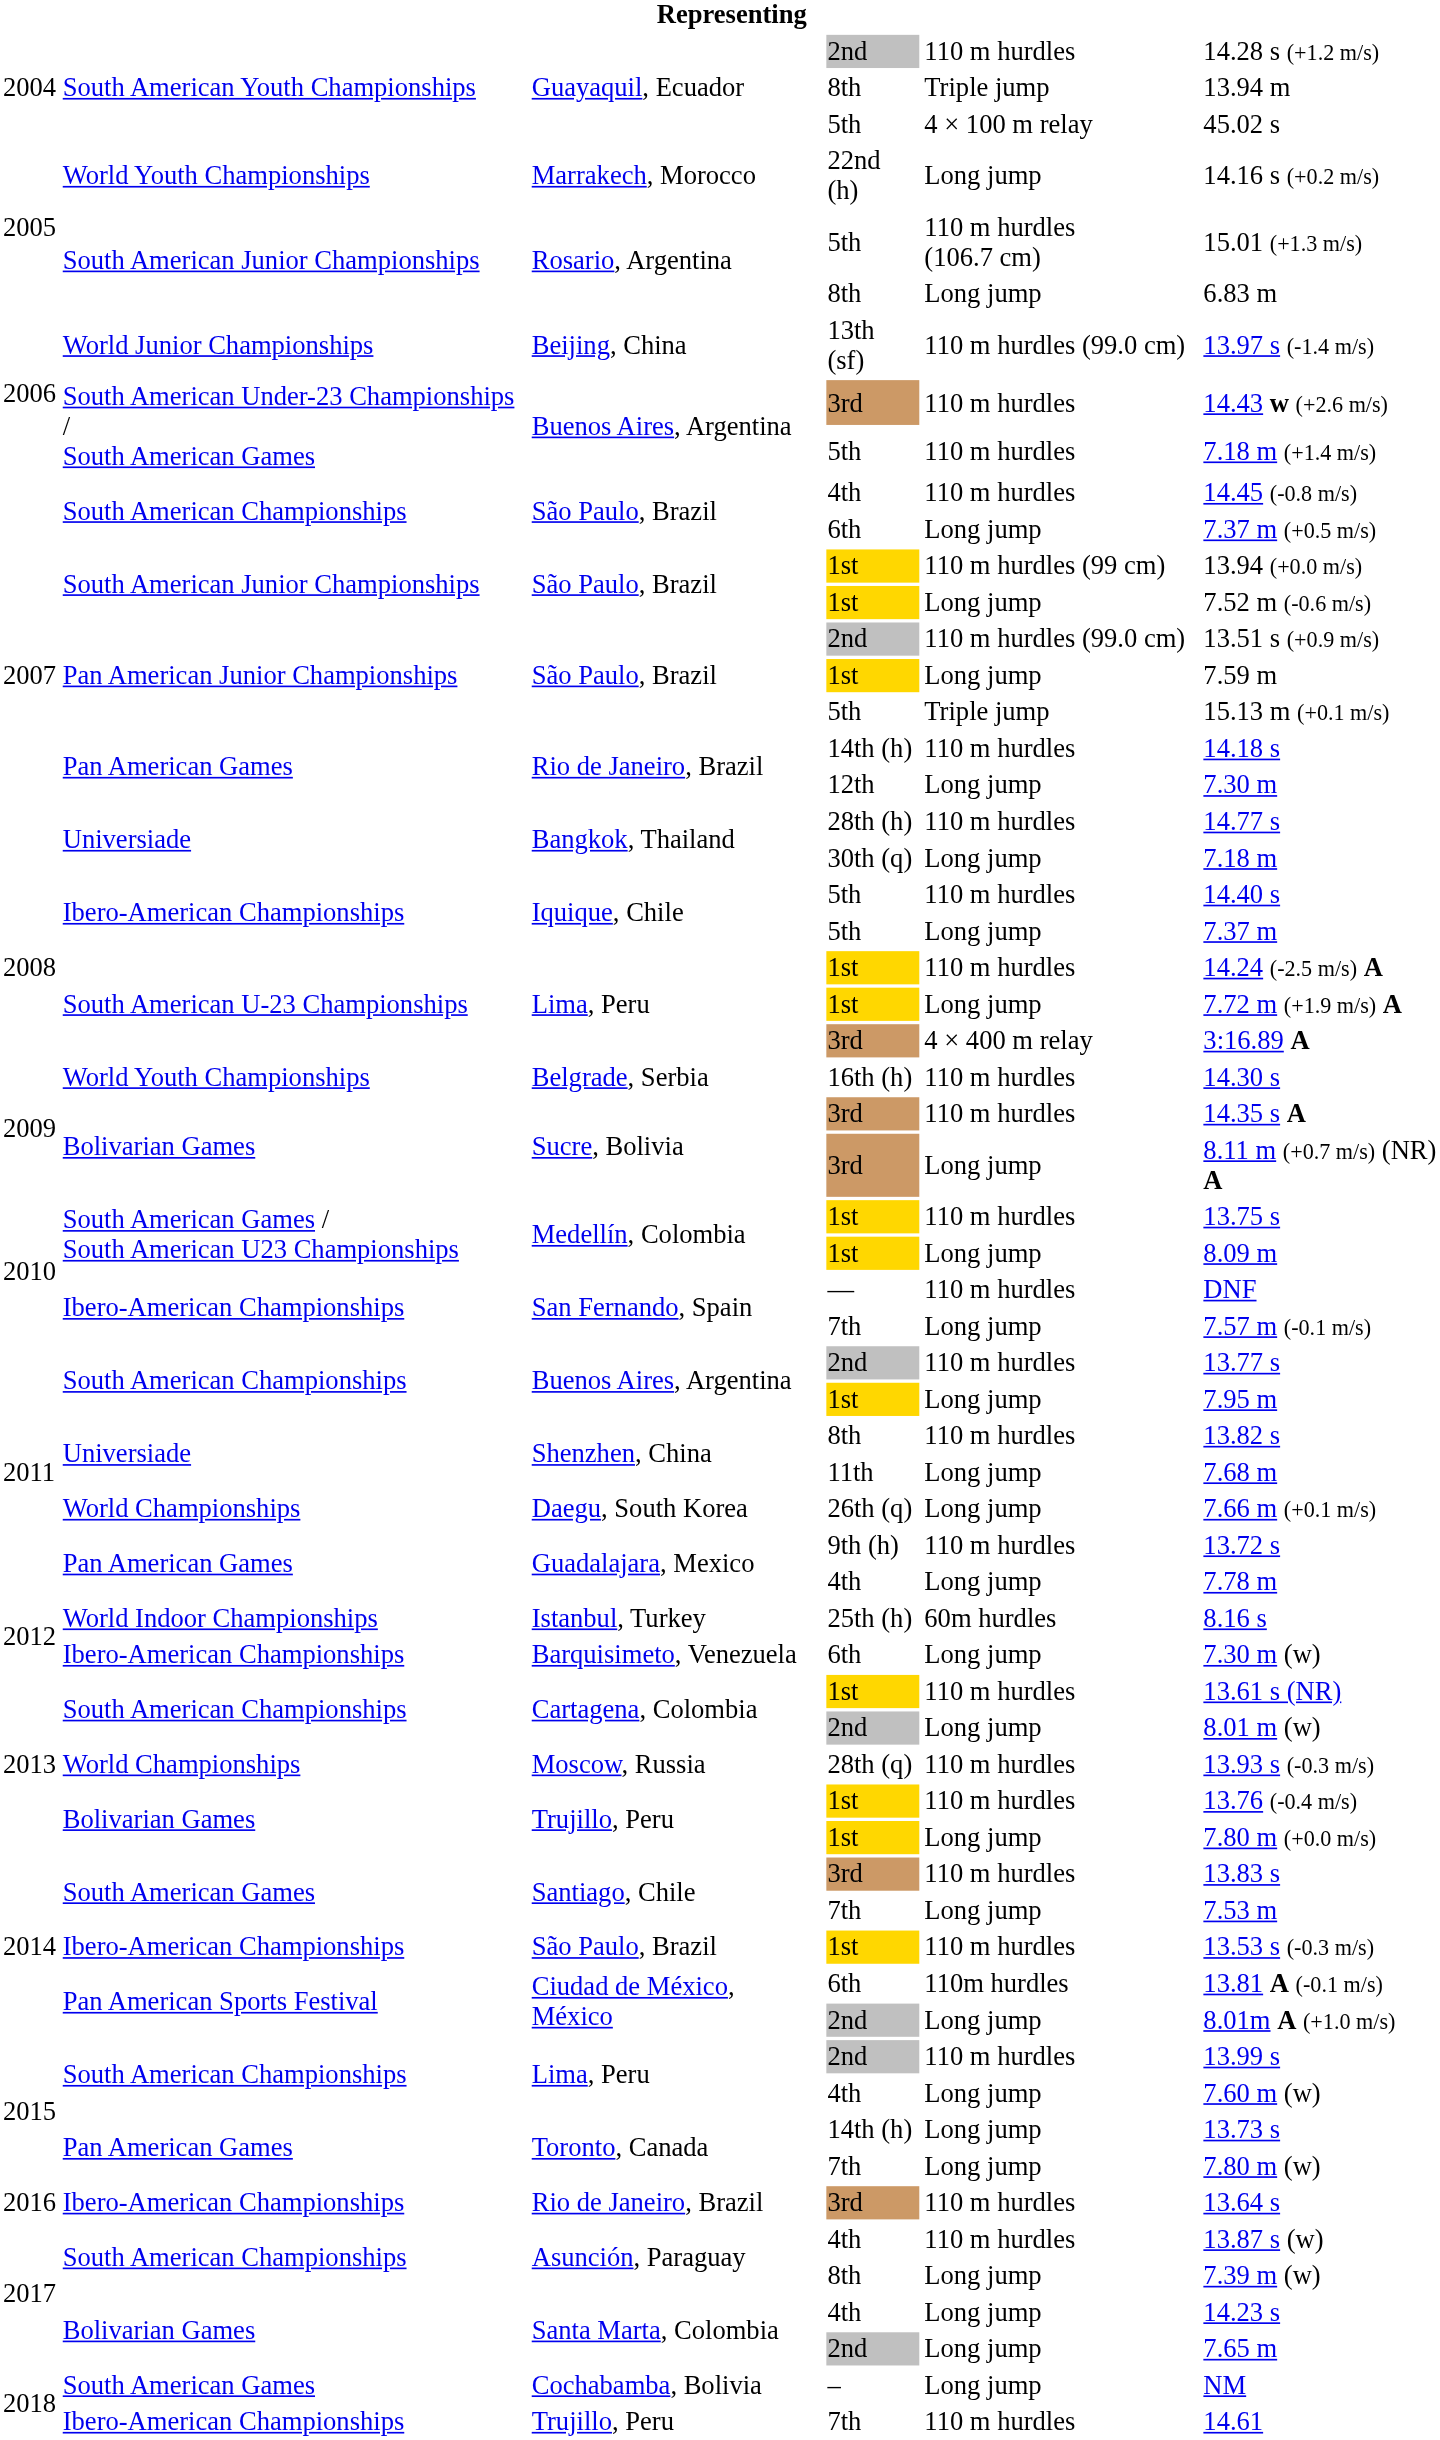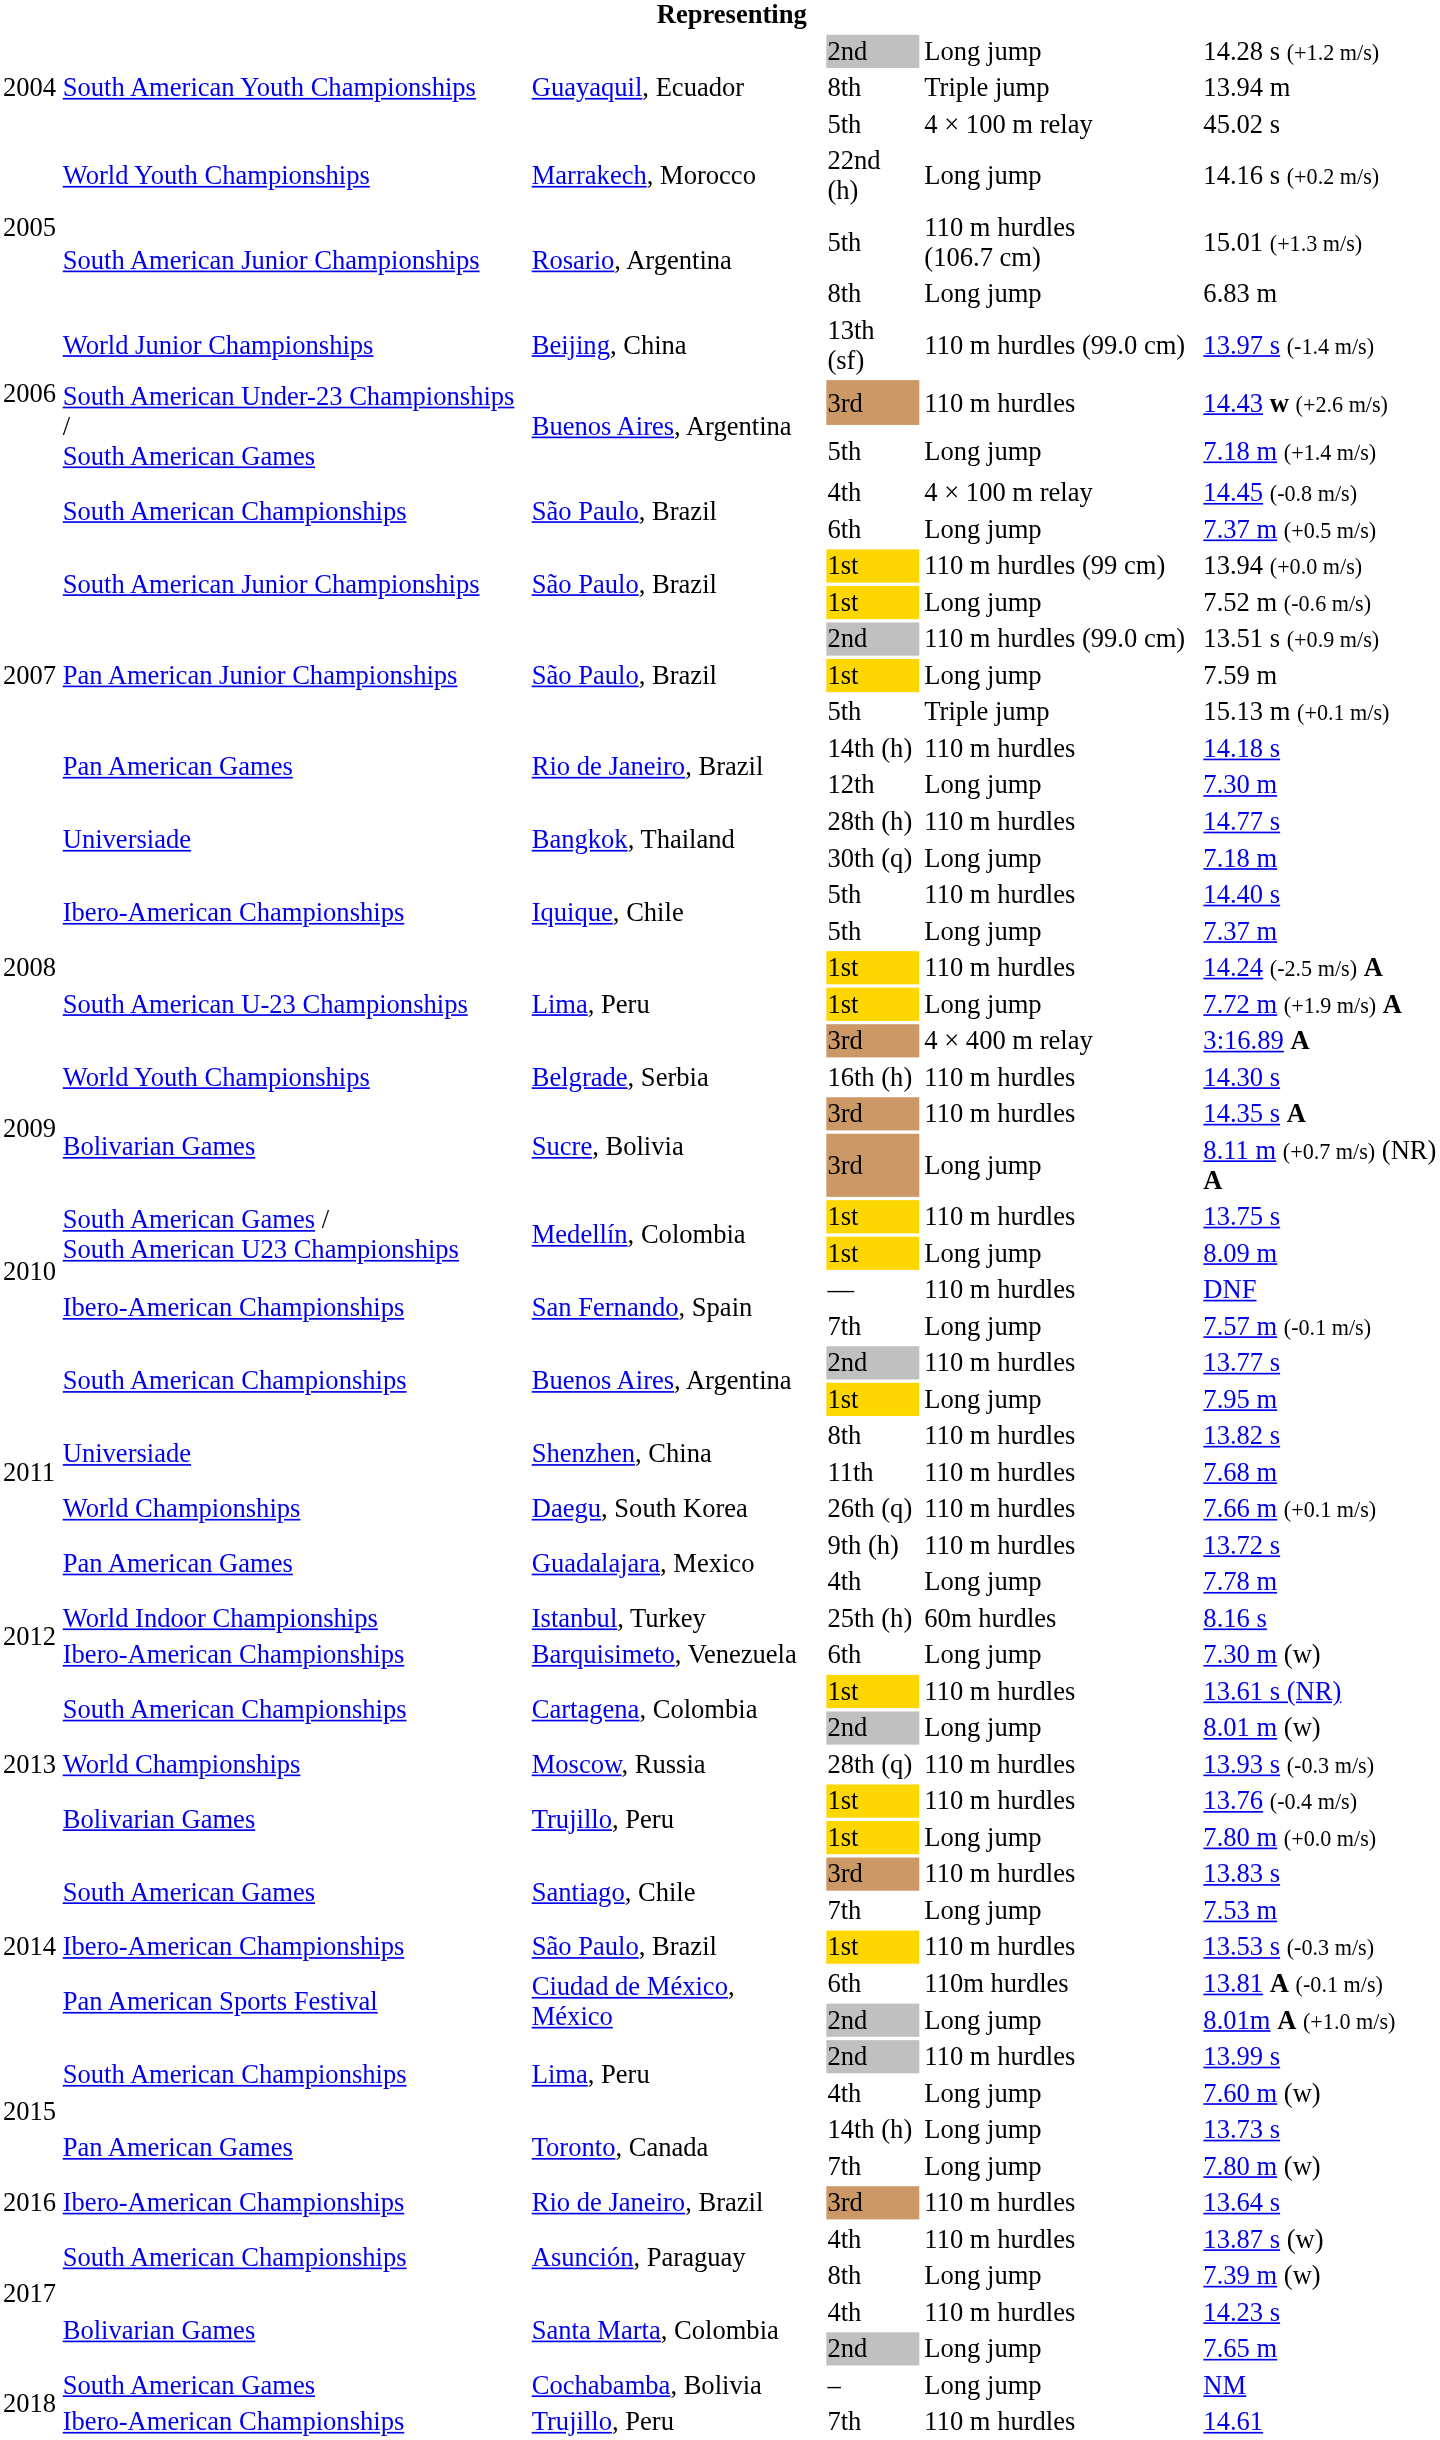Guayaquil, Ecuador / 2nd | column 5: 110 m hurdles -> Long jump
Buenos Aires, Argentina / 5th | column 5: 110 m hurdles -> Long jump
São Paulo, Brazil / 4th | column 5: 110 m hurdles -> 4 × 100 m relay
Shenzhen, China / 11th | column 5: Long jump -> 110 m hurdles
Daegu, South Korea | column 5: Long jump -> 110 m hurdles
Santa Marta, Colombia / 4th | column 5: Long jump -> 110 m hurdles
